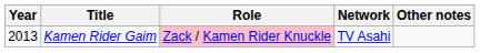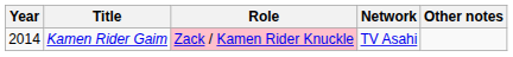Kamen Rider Gaim | Year: 2013 -> 2014
